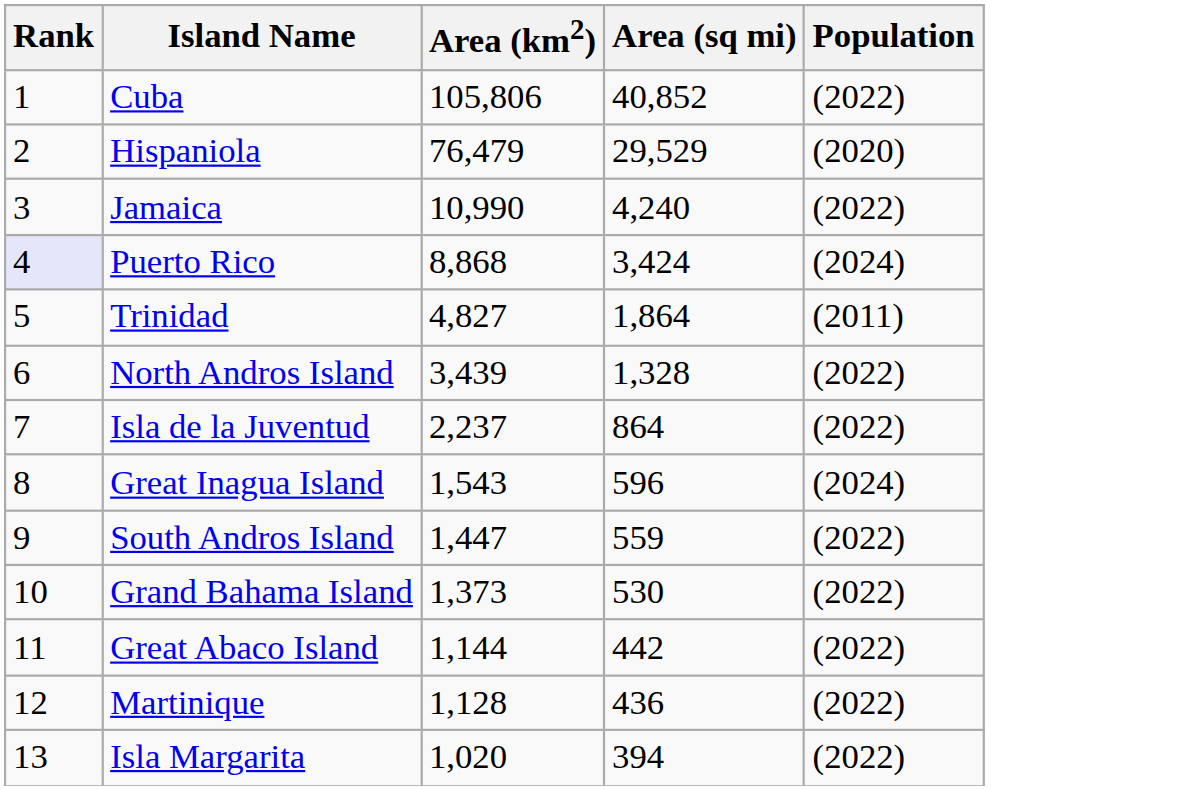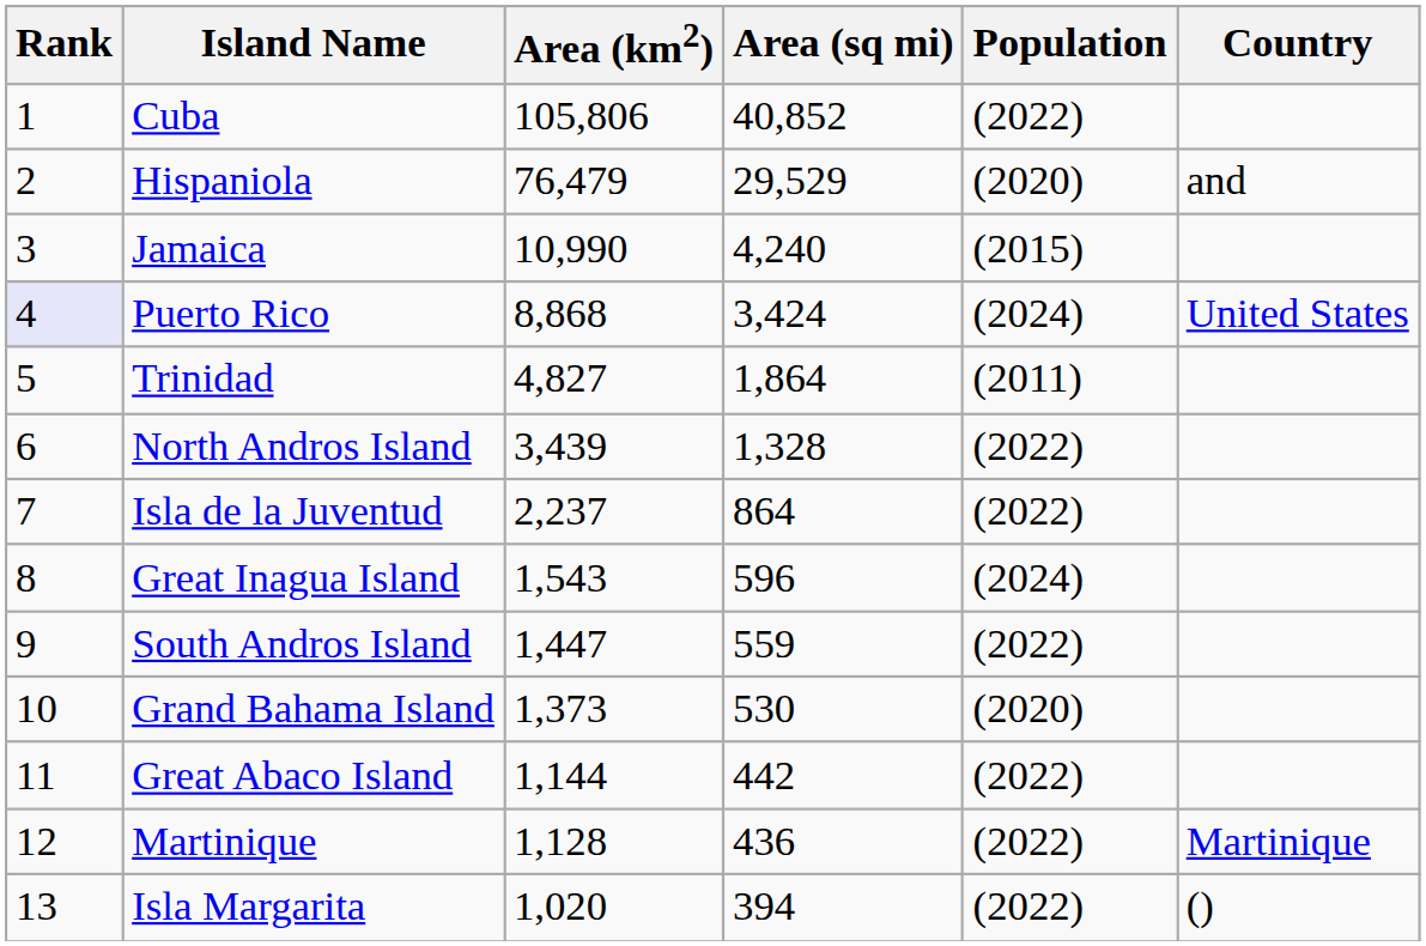+ column: Country | and | United States | Martinique | ()
Jamaica | Population: (2022) -> (2015)
Grand Bahama Island | Population: (2022) -> (2020)
